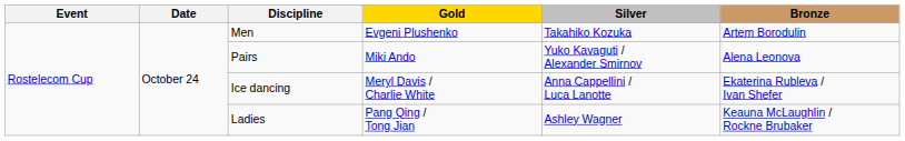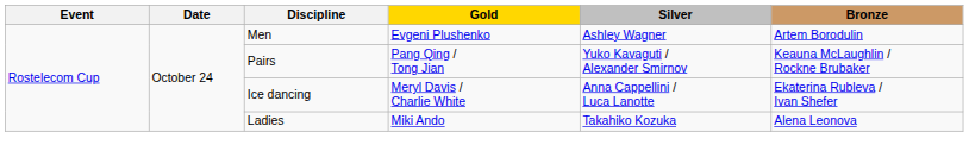Men | Silver: Takahiko Kozuka -> Ashley Wagner
Pairs | Gold: Miki Ando -> Pang Qing / Tong Jian
Pairs | Bronze: Alena Leonova -> Keauna McLaughlin / Rockne Brubaker
Ladies | Gold: Pang Qing / Tong Jian -> Miki Ando
Ladies | Silver: Ashley Wagner -> Takahiko Kozuka
Ladies | Bronze: Keauna McLaughlin / Rockne Brubaker -> Alena Leonova
